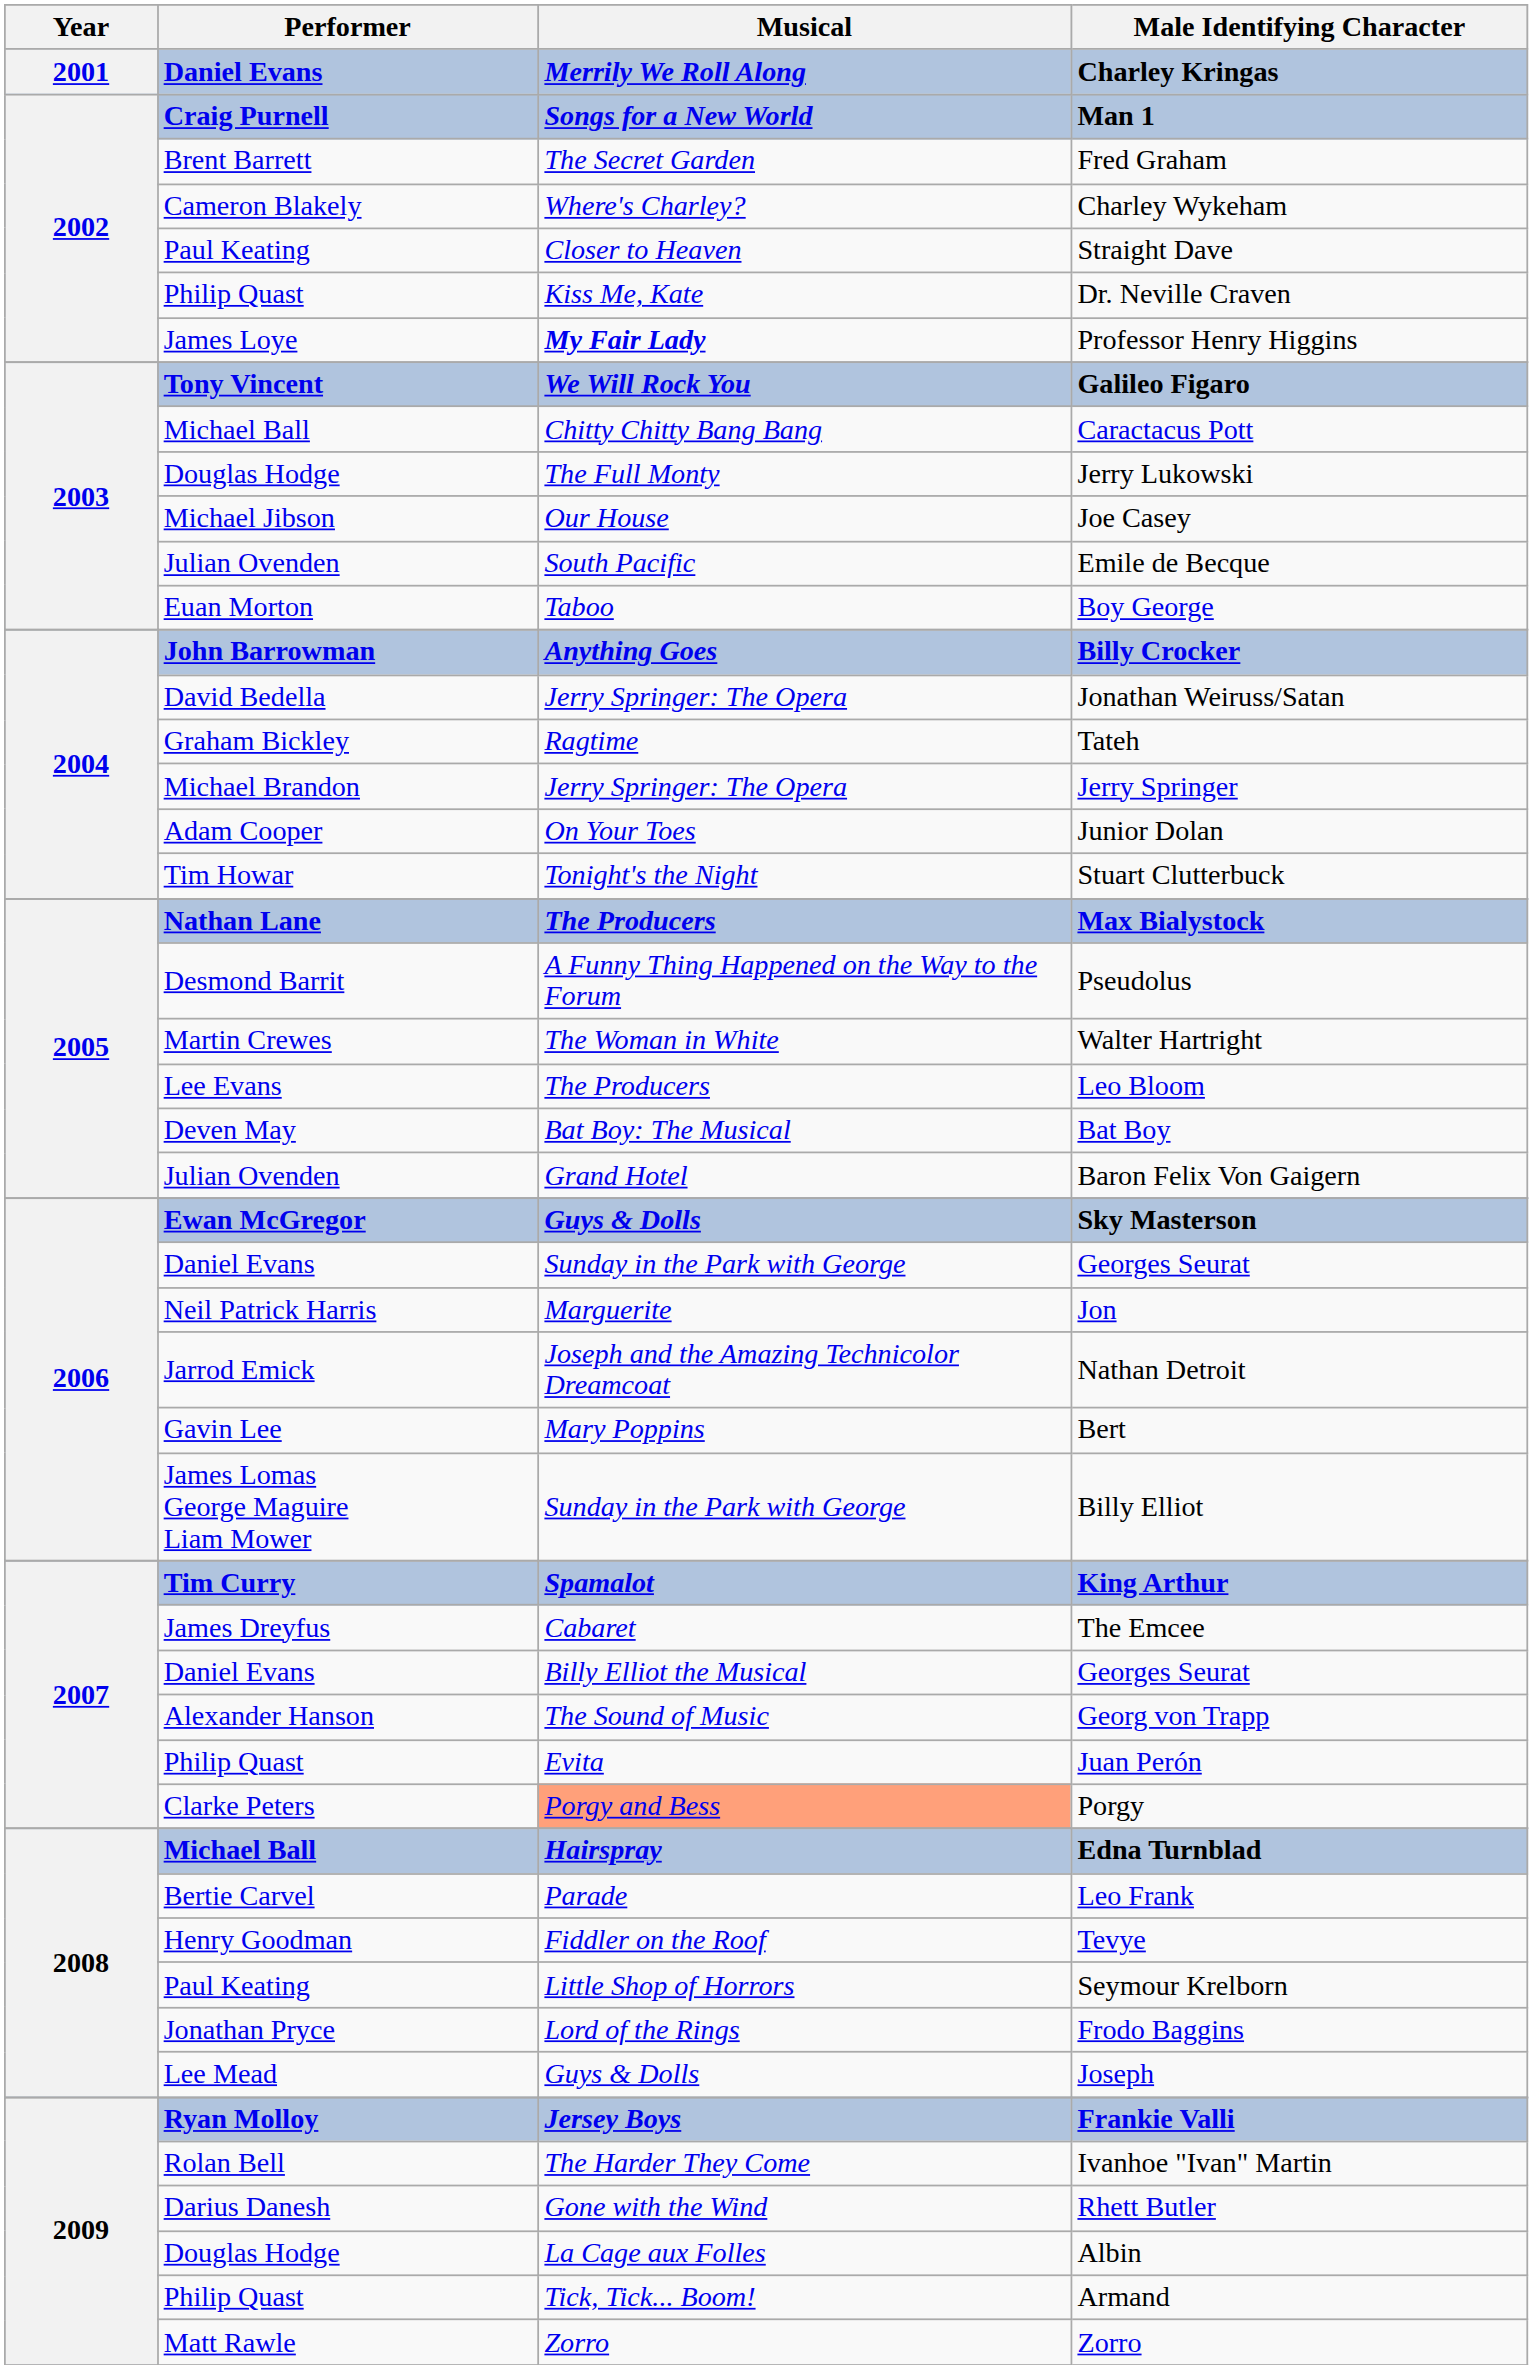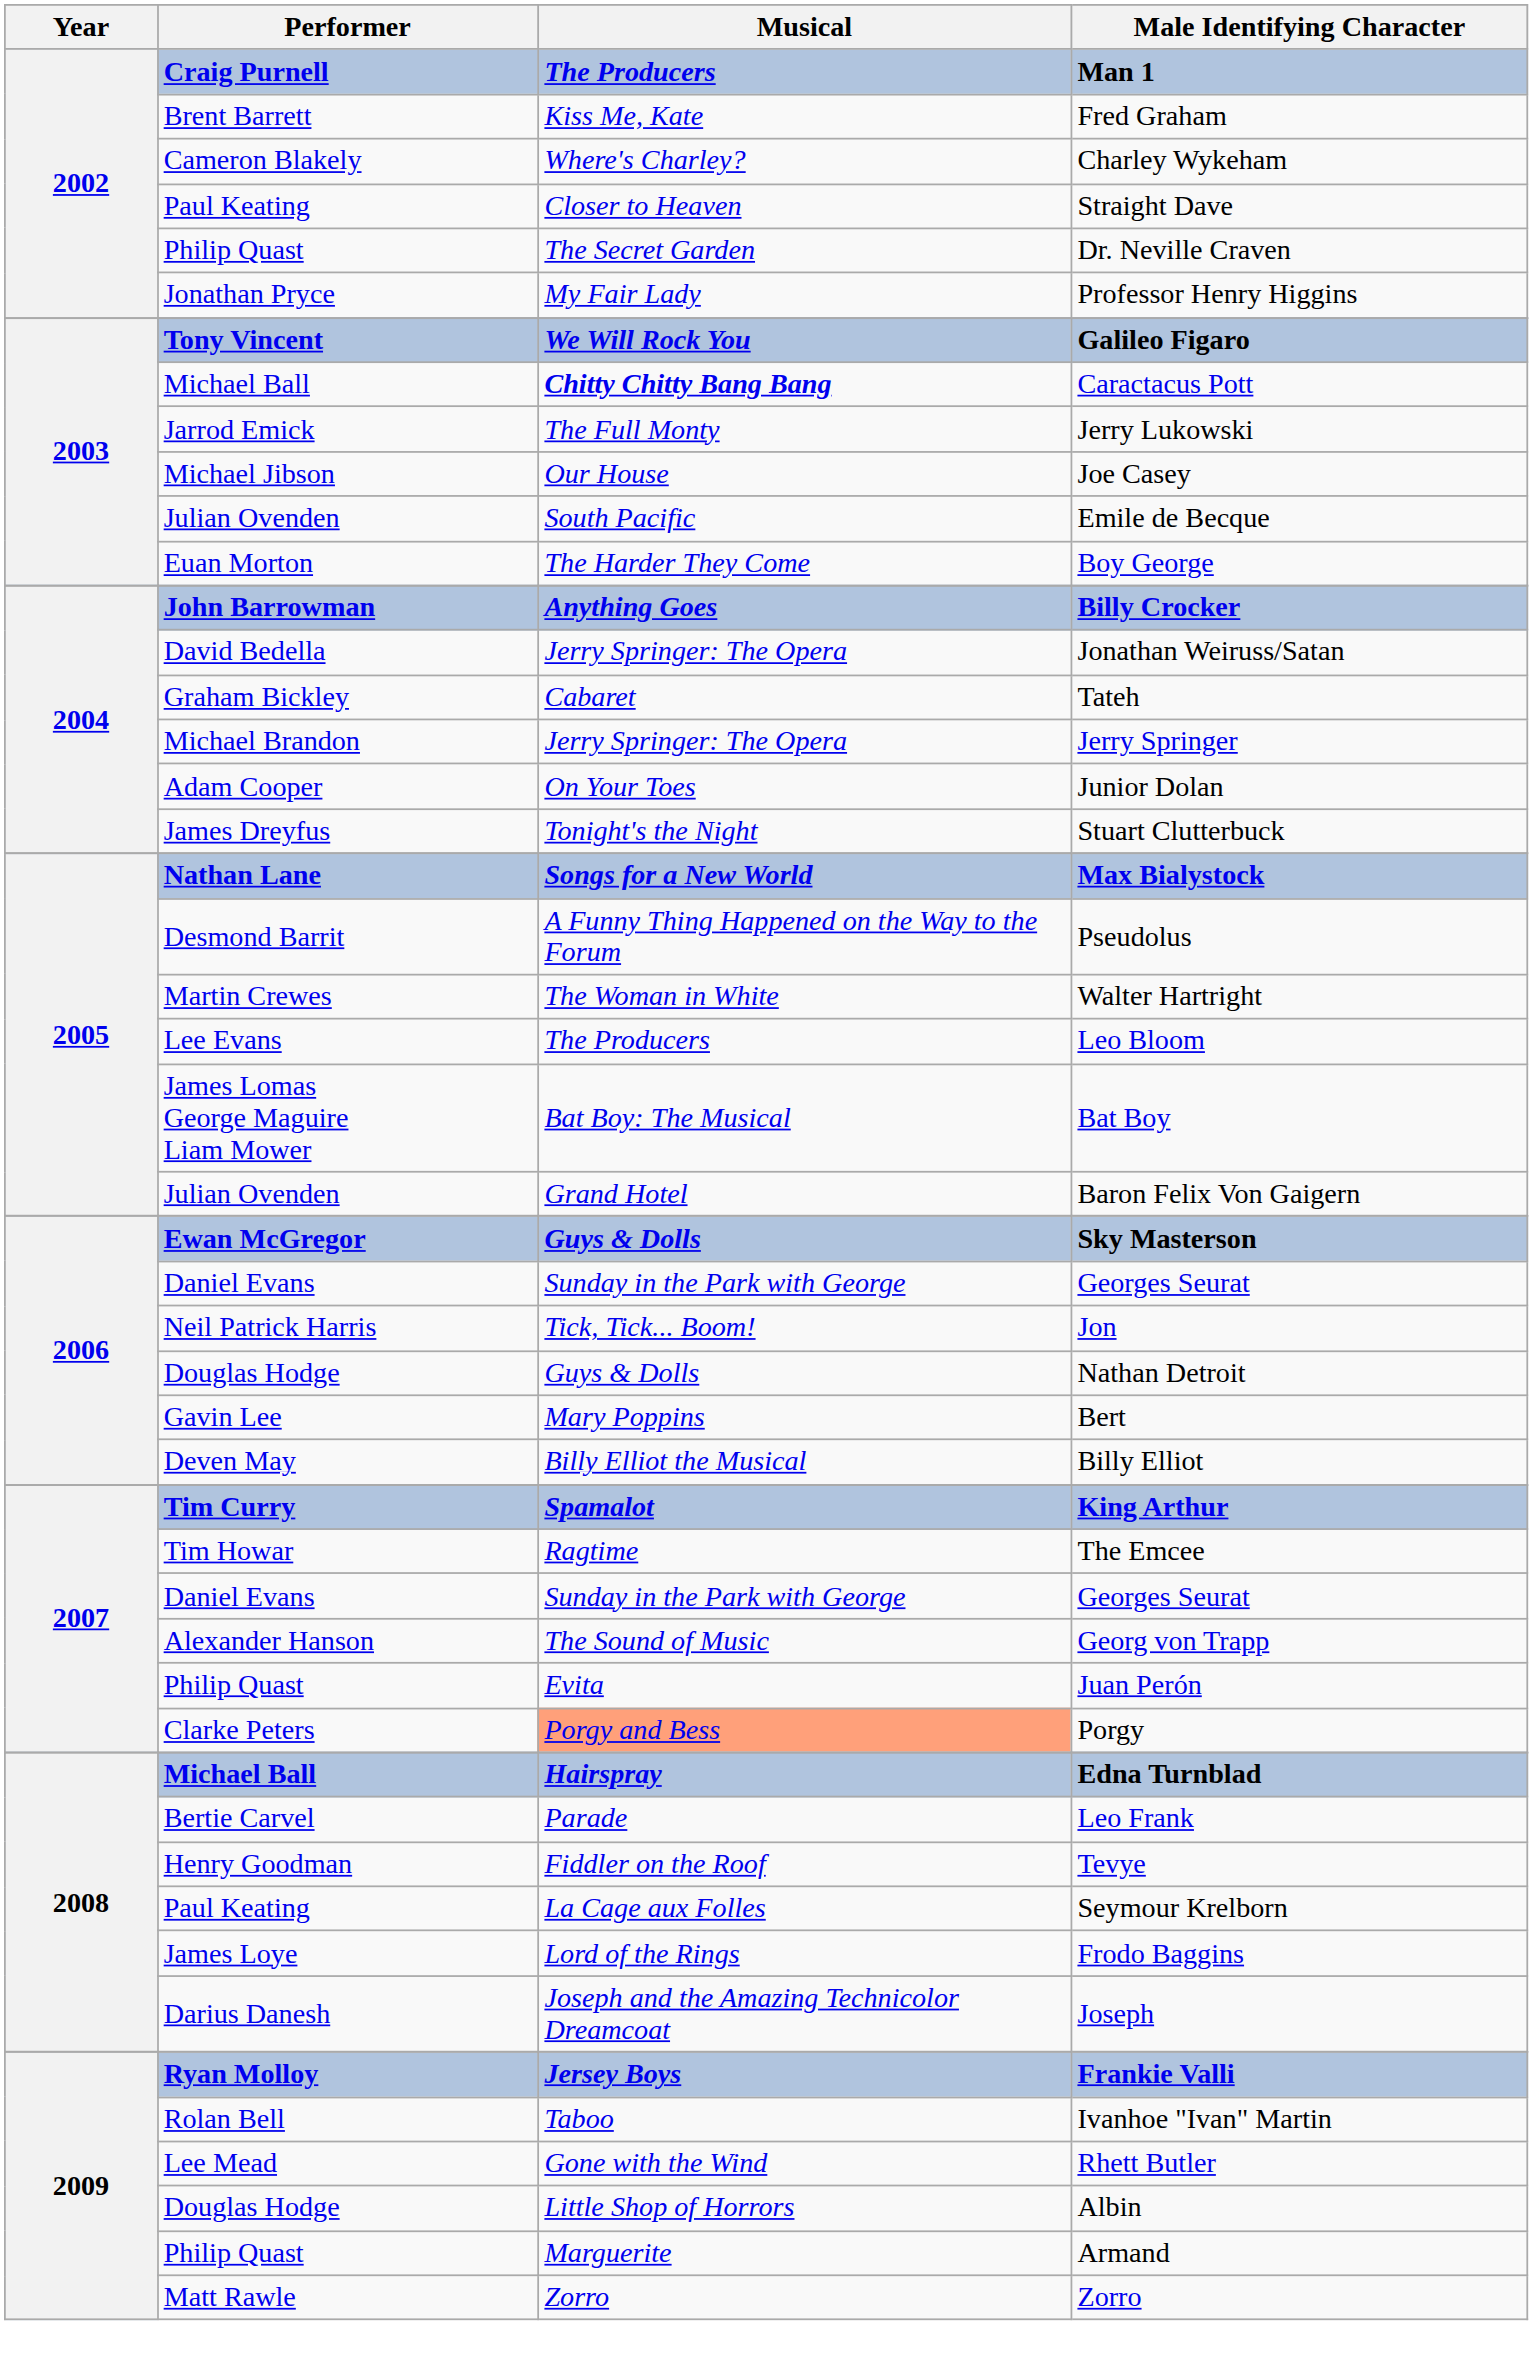- row: 2001 | Daniel Evans | Merrily We Roll Along | Charley Kringas
Man 1 | Musical: Songs for a New World -> The Producers
Fred Graham | Musical: The Secret Garden -> Kiss Me, Kate
Dr. Neville Craven | Musical: Kiss Me, Kate -> The Secret Garden
Professor Henry Higgins | Performer: James Loye -> Jonathan Pryce
Professor Henry Higgins | Musical: bold -> normal
Caractacus Pott | Musical: normal -> bold
Jerry Lukowski | Performer: Douglas Hodge -> Jarrod Emick
Boy George | Musical: Taboo -> The Harder They Come
Tateh | Musical: Ragtime -> Cabaret
Stuart Clutterbuck | Performer: Tim Howar -> James Dreyfus
Max Bialystock | Musical: The Producers -> Songs for a New World
Bat Boy | Performer: Deven May -> James Lomas George Maguire Liam Mower
Jon | Musical: Marguerite -> Tick, Tick... Boom!
Nathan Detroit | Performer: Jarrod Emick -> Douglas Hodge
Nathan Detroit | Musical: Joseph and the Amazing Technicolor Dreamcoat -> Guys & Dolls
Billy Elliot | Performer: James Lomas George Maguire Liam Mower -> Deven May
Billy Elliot | Musical: Sunday in the Park with George -> Billy Elliot the Musical
The Emcee | Performer: James Dreyfus -> Tim Howar
The Emcee | Musical: Cabaret -> Ragtime
2007 / Georges Seurat | Musical: Billy Elliot the Musical -> Sunday in the Park with George
Seymour Krelborn | Musical: Little Shop of Horrors -> La Cage aux Folles
Frodo Baggins | Performer: Jonathan Pryce -> James Loye
Joseph | Performer: Lee Mead -> Darius Danesh
Joseph | Musical: Guys & Dolls -> Joseph and the Amazing Technicolor Dreamcoat
Ivanhoe "Ivan" Martin | Musical: The Harder They Come -> Taboo
Rhett Butler | Performer: Darius Danesh -> Lee Mead
Albin | Musical: La Cage aux Folles -> Little Shop of Horrors
Armand | Musical: Tick, Tick... Boom! -> Marguerite
